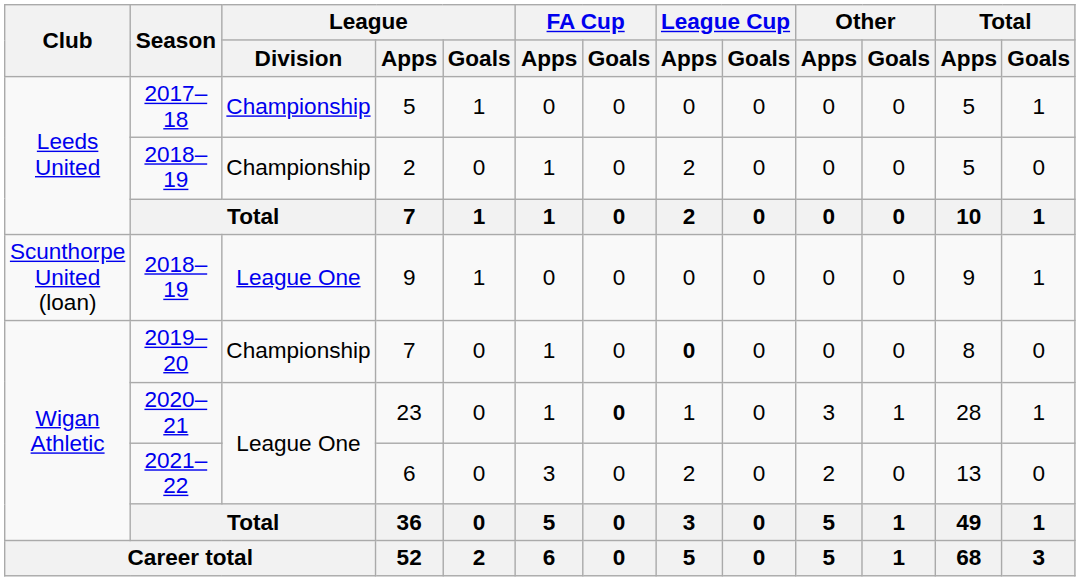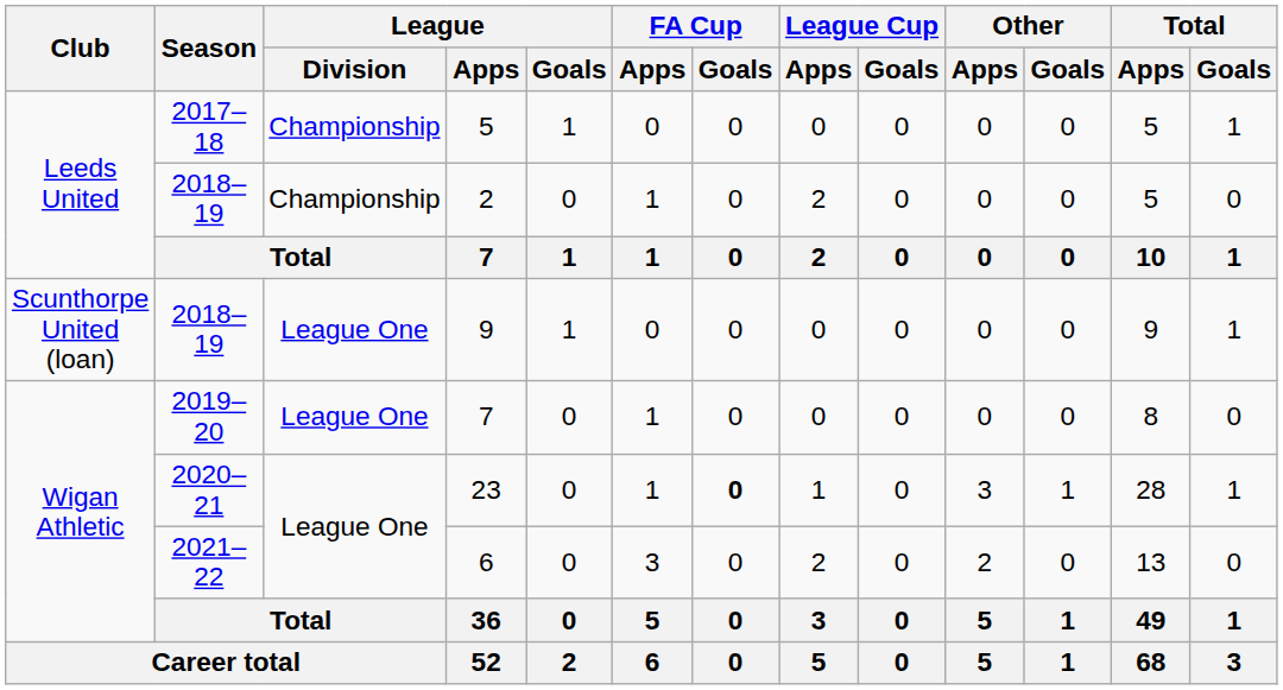2019–20 / 7 | League / Division: Championship -> League One
2019–20 / 7 | League Cup / Apps: bold -> normal
